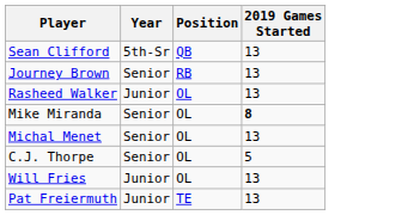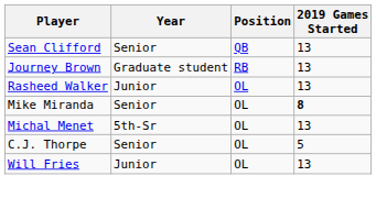Sean Clifford | Year: 5th-Sr -> Senior
Journey Brown | Year: Senior -> Graduate student
Michal Menet | Year: Senior -> 5th-Sr
- row: Pat Freiermuth | Junior | TE | 13
